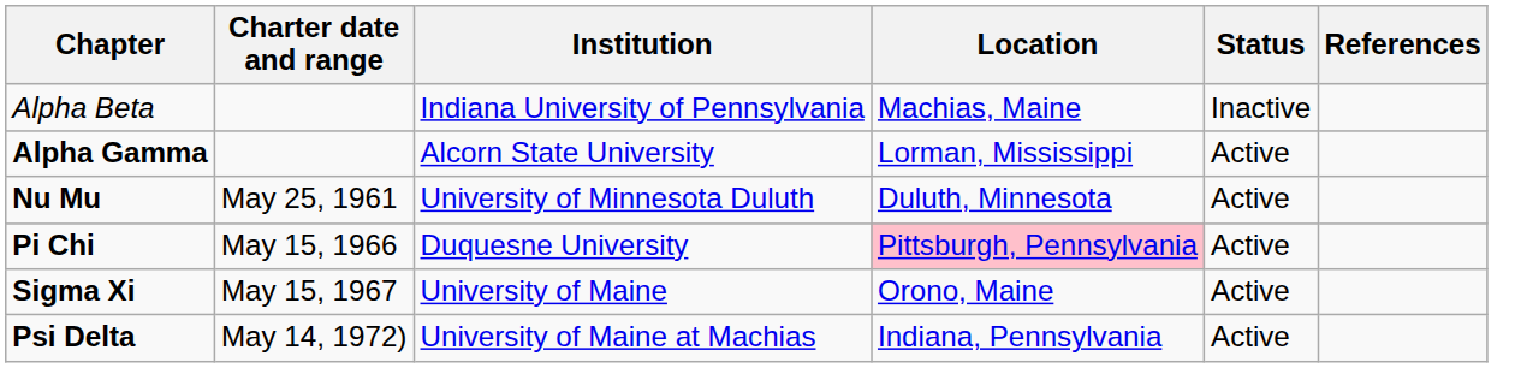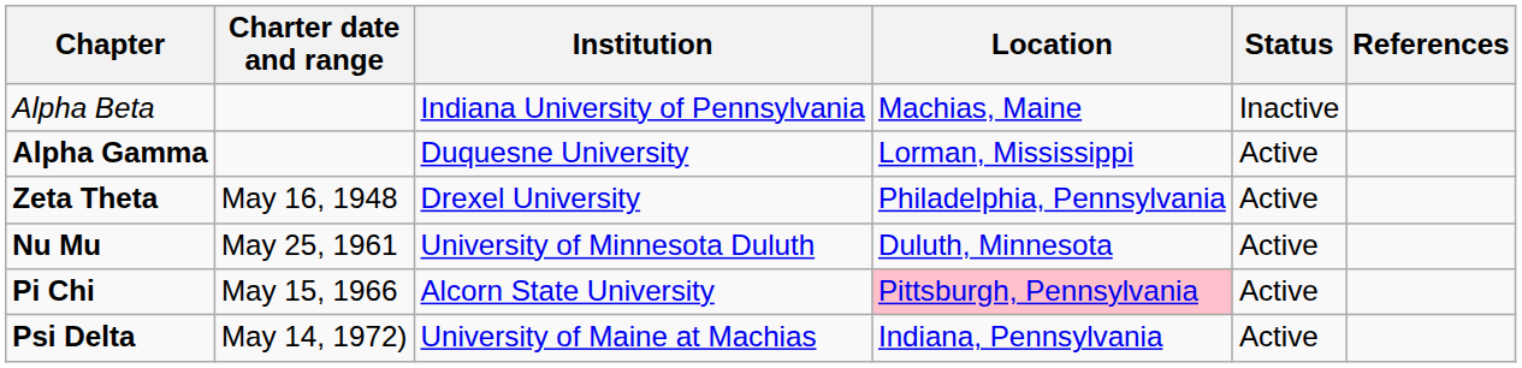Alpha Gamma | Institution: Alcorn State University -> Duquesne University
+ row: Zeta Theta | May 16, 1948 | Drexel University | Philadelphia, Pennsylvania | Active
Pi Chi | Institution: Duquesne University -> Alcorn State University
- row: Sigma Xi | May 15, 1967 | University of Maine | Orono, Maine | Active
